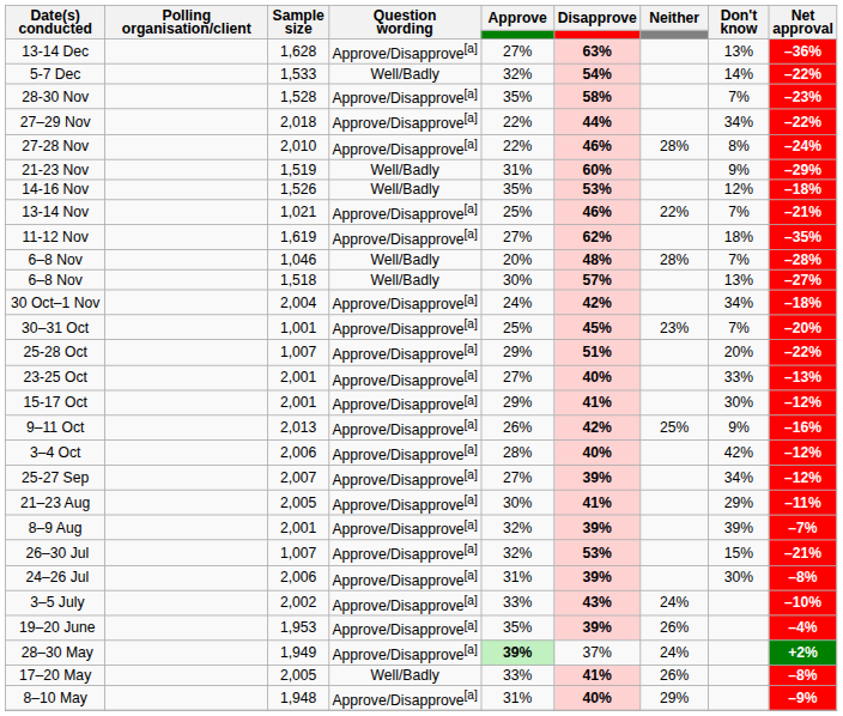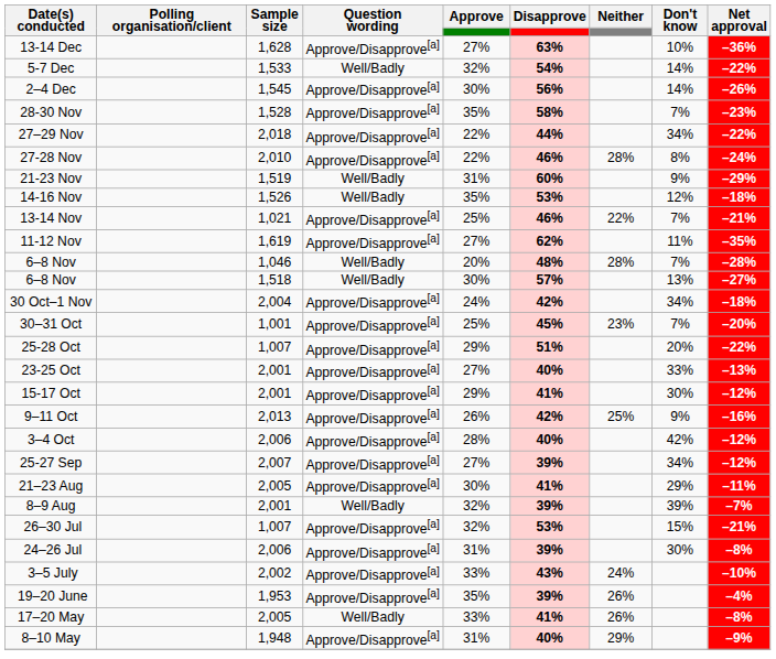13-14 Dec | Don't know: 13% -> 10%
+ row: 2–4 Dec | 1,545 | Approve/Disapprove[a] | 30% | 56% | 14% | –26%
11-12 Nov | Don't know: 18% -> 11%
8–9 Aug | Question wording: Approve/Disapprove[a] -> Well/Badly
- row: 28–30 May | 1,949 | Approve/Disapprove[a] | 39% | 37% | 24% | +2%
